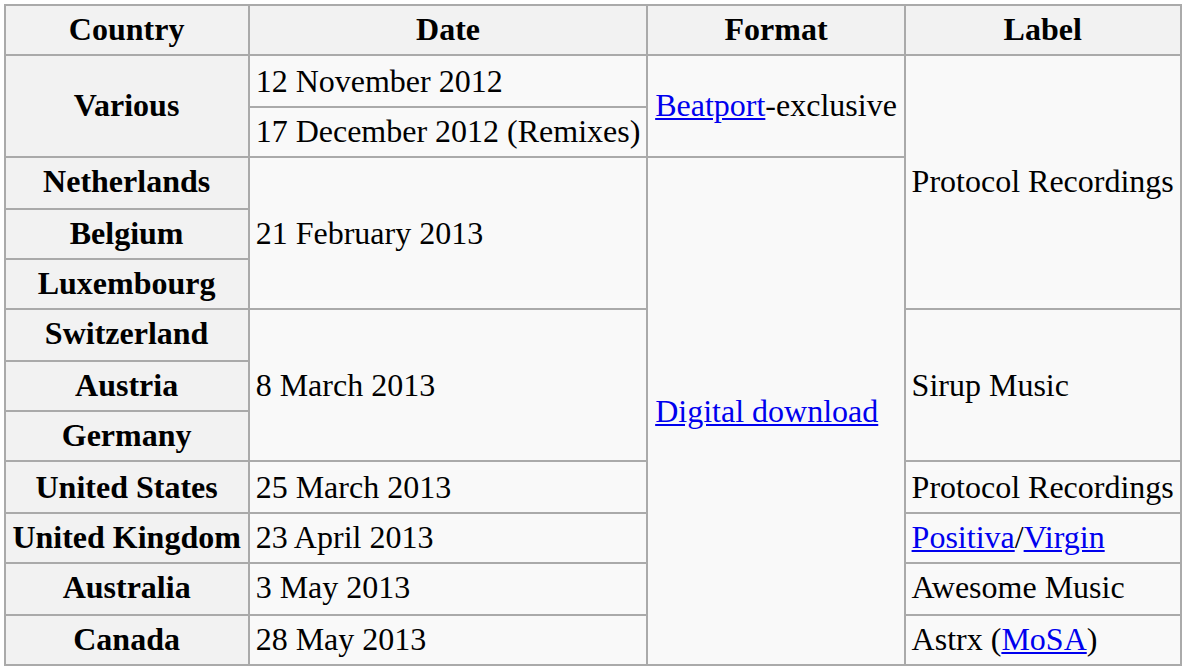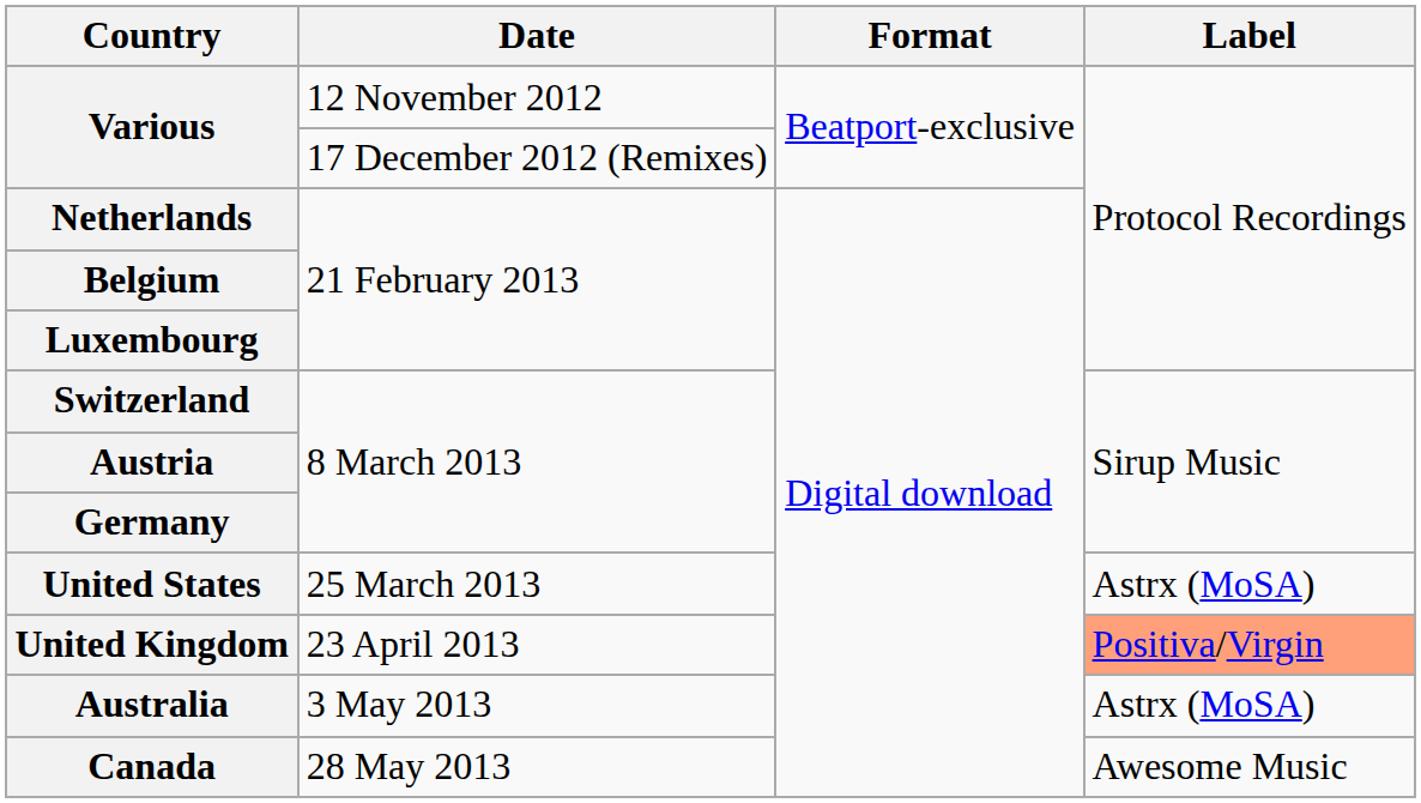25 March 2013 | Label: Protocol Recordings -> Astrx (MoSA)
23 April 2013 | Label: no background -> lightsalmon background
3 May 2013 | Label: Awesome Music -> Astrx (MoSA)
28 May 2013 | Label: Astrx (MoSA) -> Awesome Music
